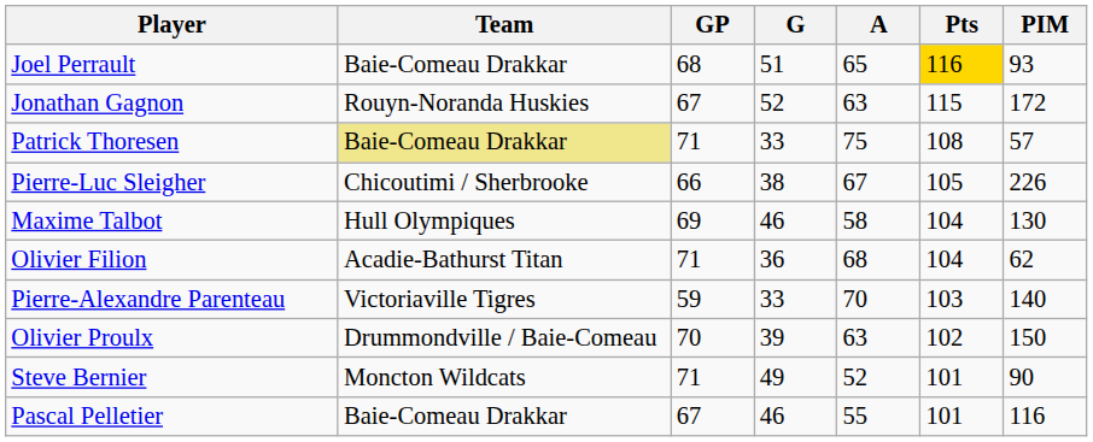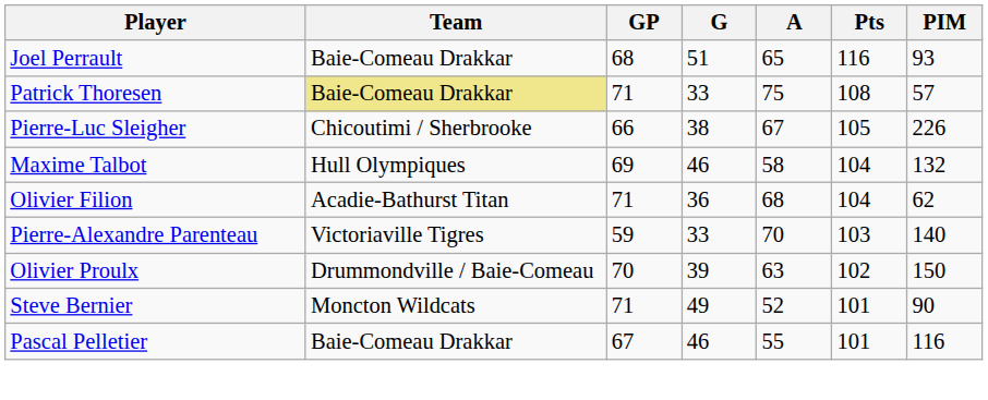Joel Perrault | Pts: gold background -> no background
- row: Jonathan Gagnon | Rouyn-Noranda Huskies | 67 | 52 | 63 | 115 | 172
Maxime Talbot | PIM: 130 -> 132
